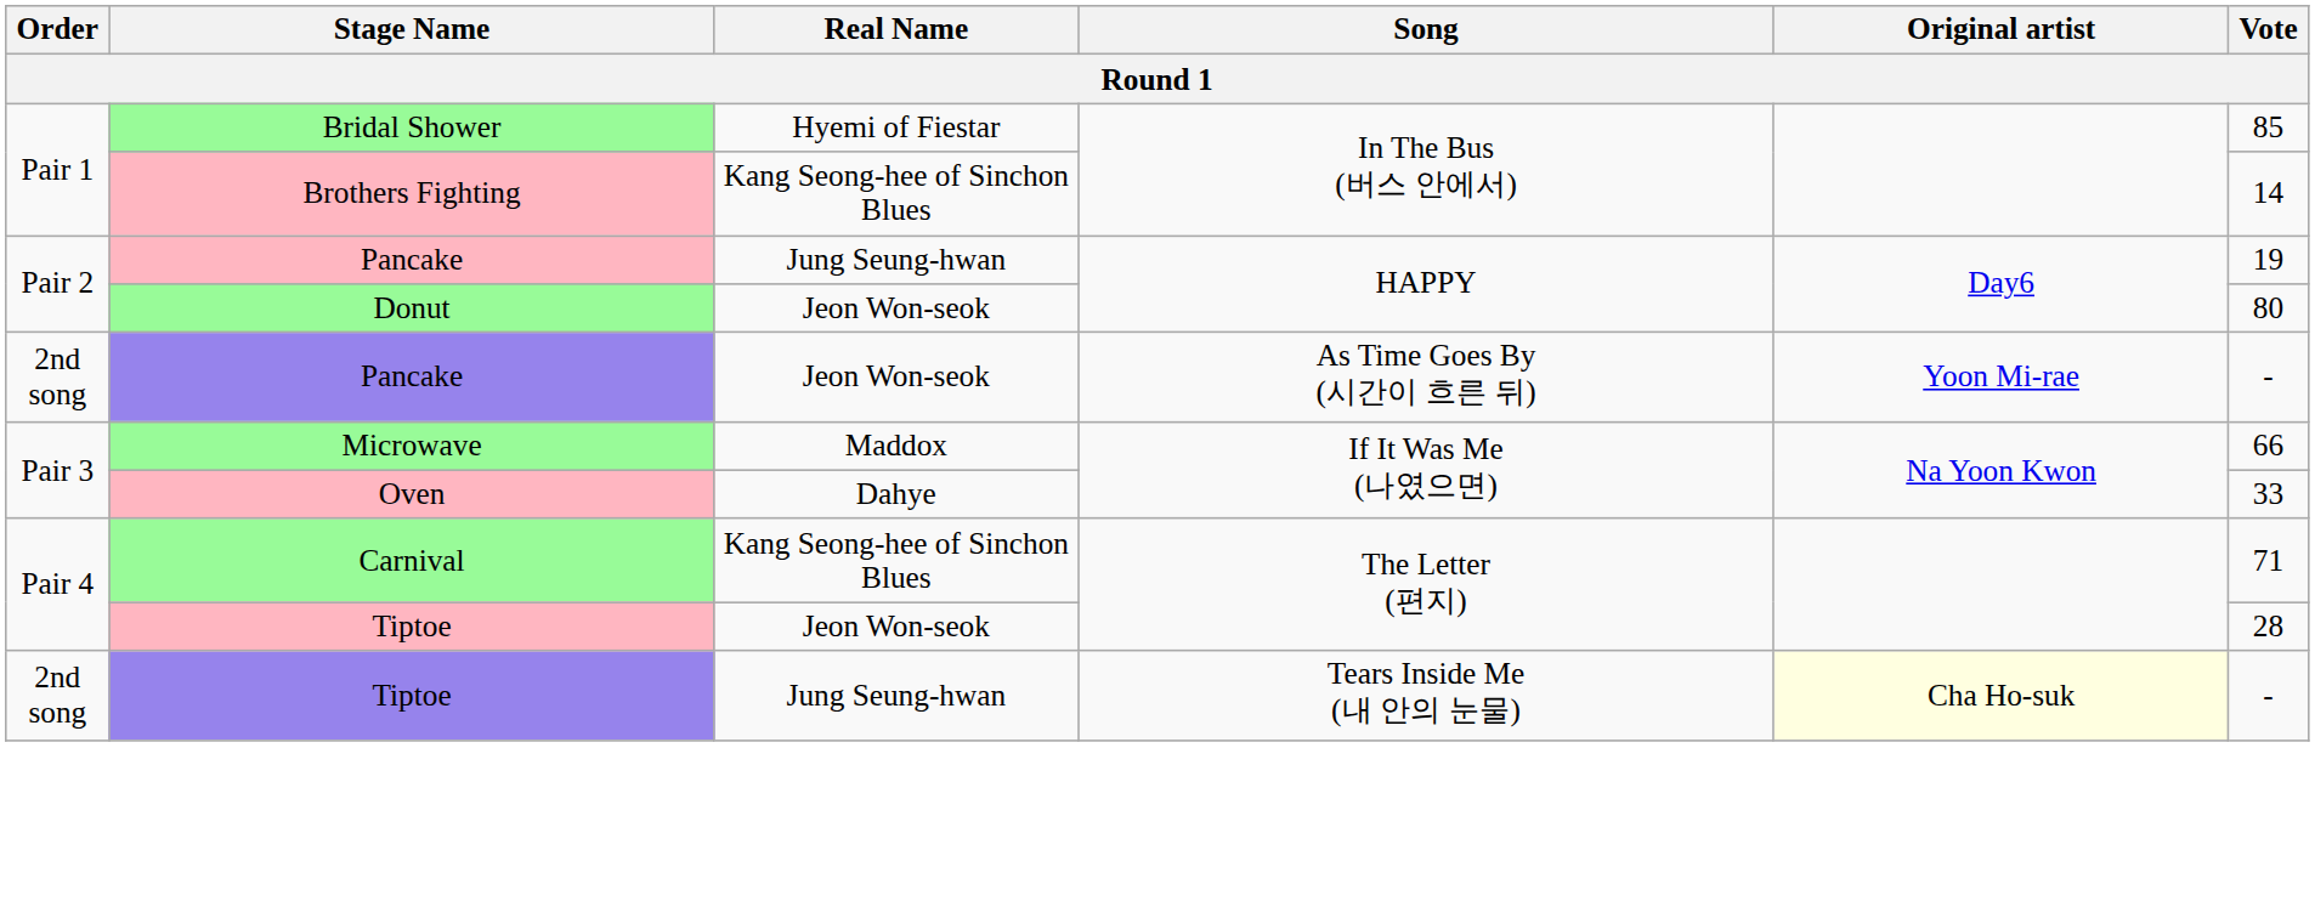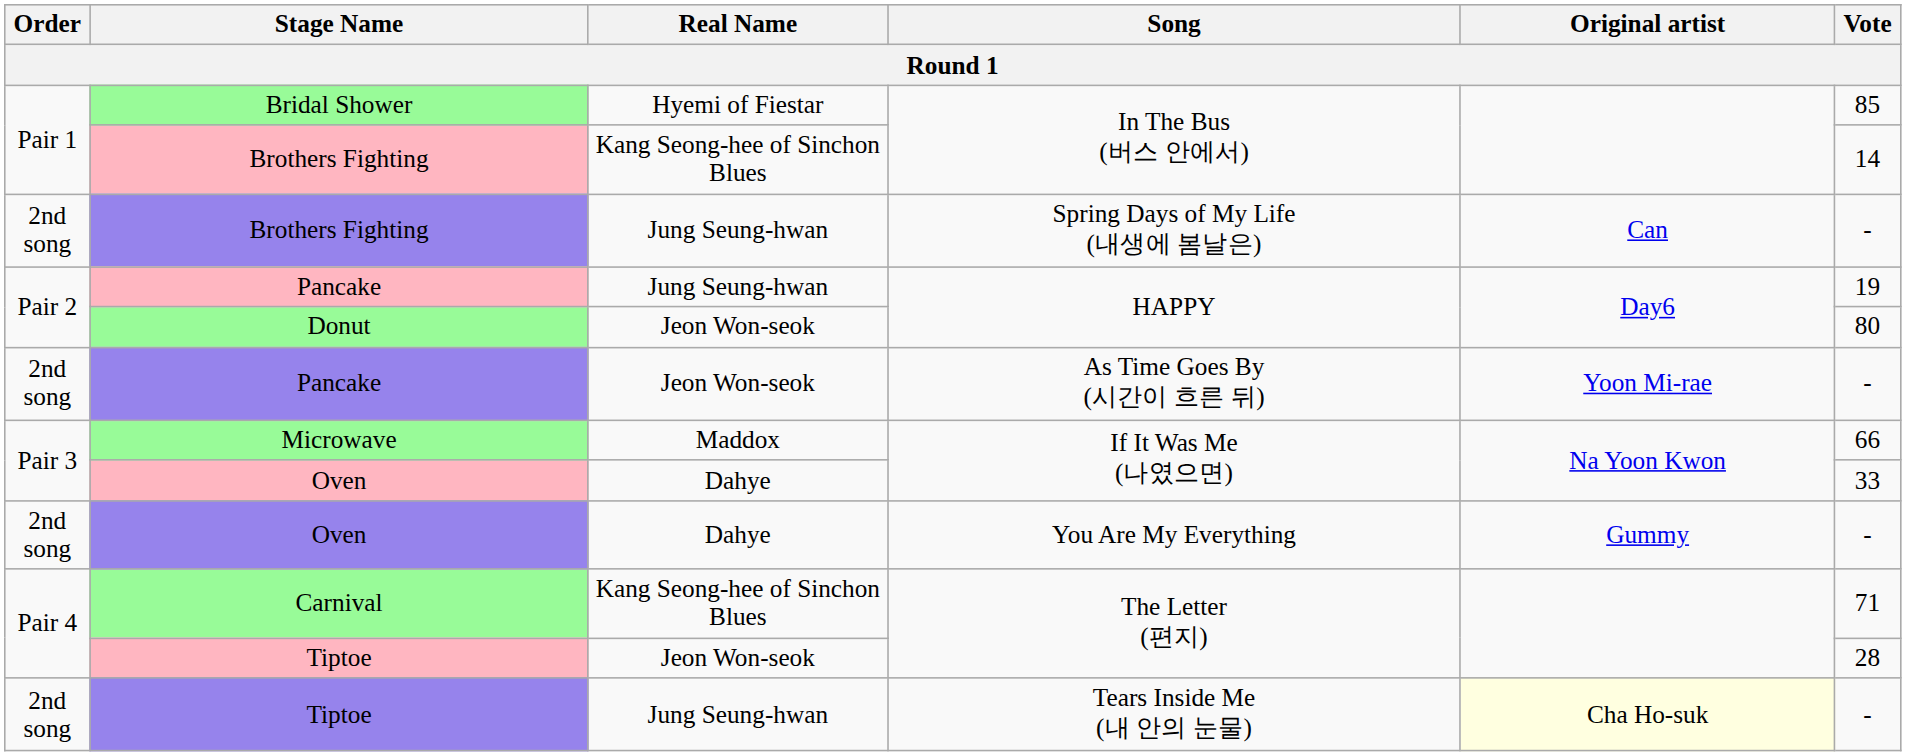+ row: 2nd song | Brothers Fighting | Jung Seung-hwan | Spring Days of My Life (내생에 봄날은) | Can | -
+ row: 2nd song | Oven | Dahye | You Are My Everything | Gummy | -
